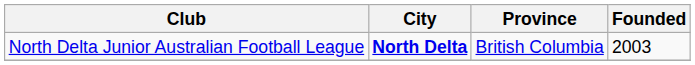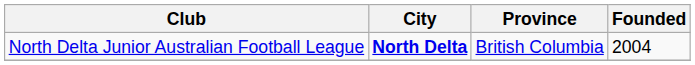North Delta Junior Australian Football League | Founded: 2003 -> 2004
